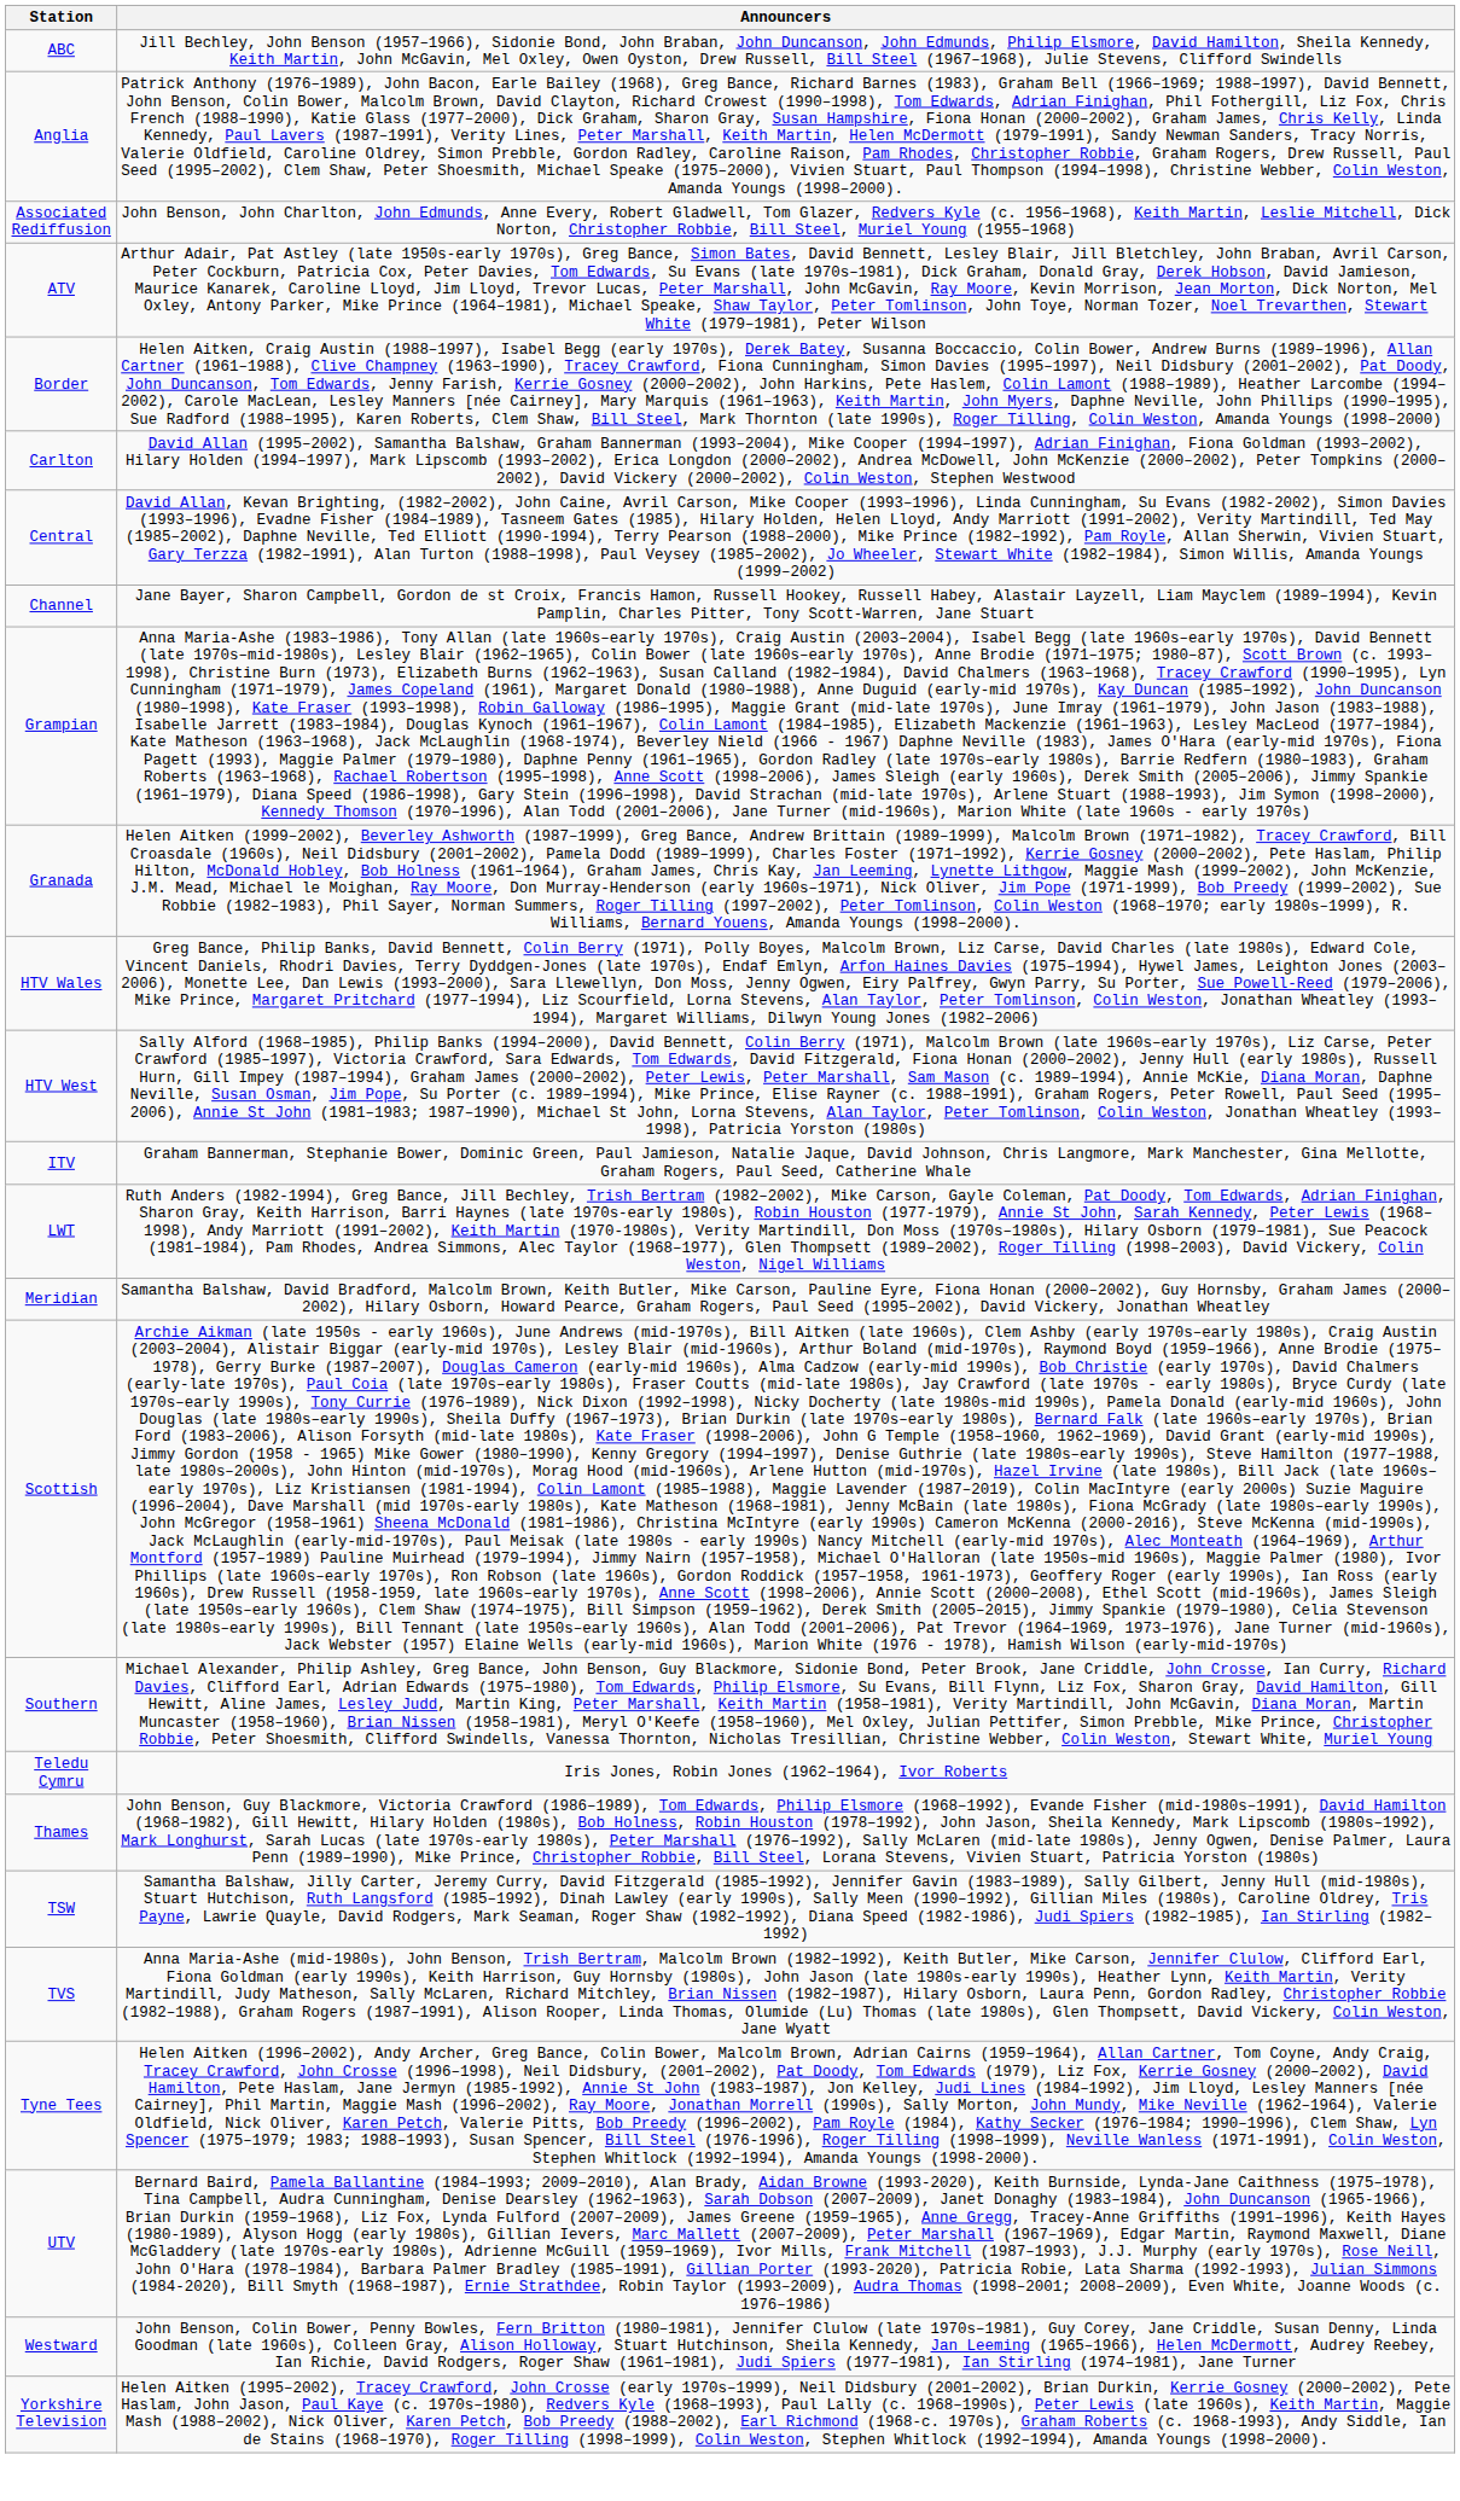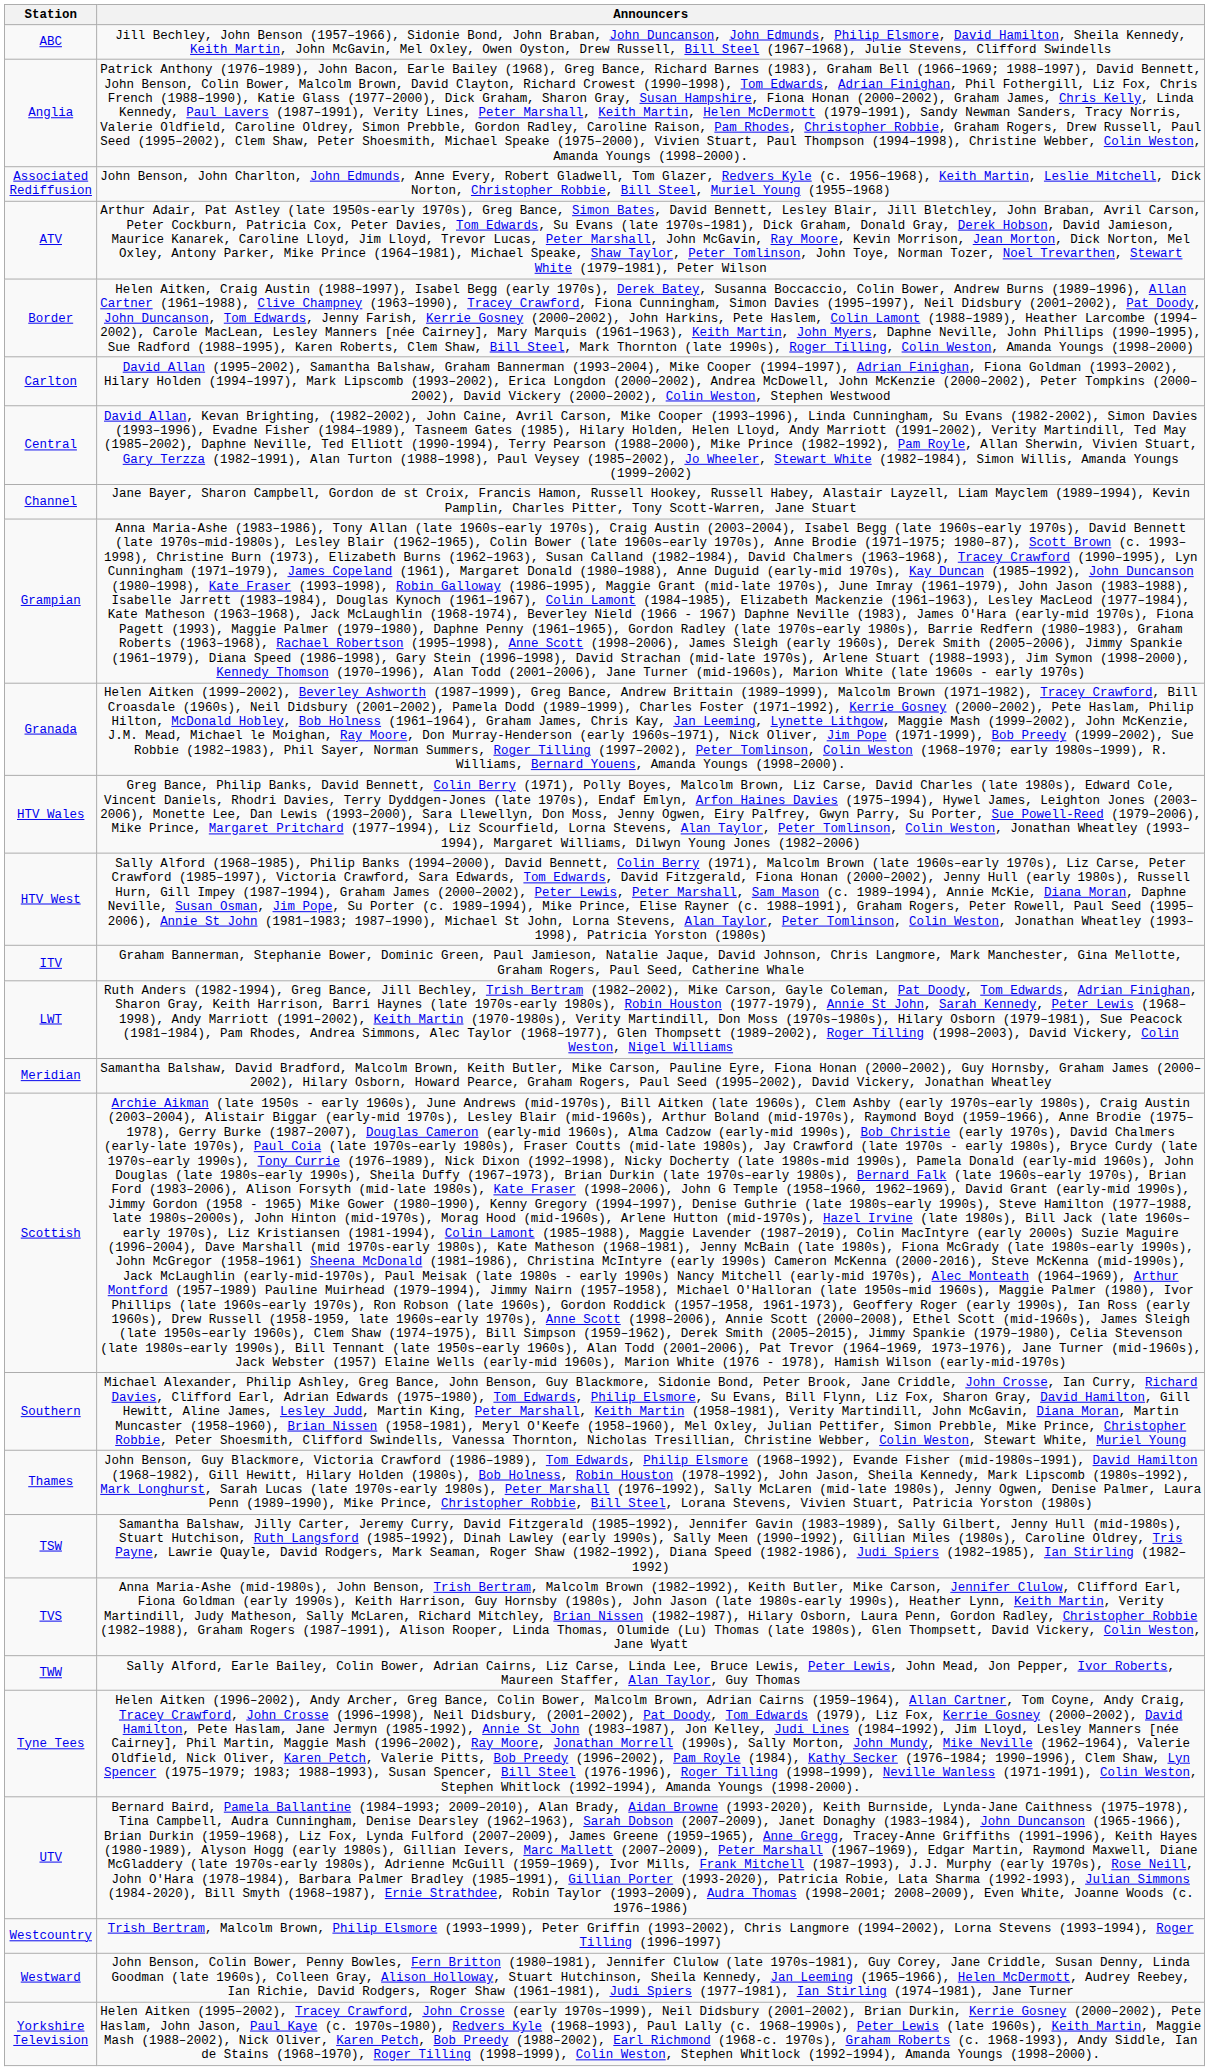- row: Teledu Cymru | Iris Jones, Robin Jones (1962–1964), Ivor Roberts
+ row: TWW | Sally Alford, Earle Bailey, Colin Bower, Adrian Cairns, Liz Carse, Linda Lee, Bruce Lewis, Peter Lewis, John Mead, Jon Pepper, Ivor Roberts, Maureen Staffer, Alan Taylor, Guy Thomas
+ row: Westcountry | Trish Bertram, Malcolm Brown, Philip Elsmore (1993–1999), Peter Griffin (1993–2002), Chris Langmore (1994–2002), Lorna Stevens (1993–1994), Roger Tilling (1996–1997)
